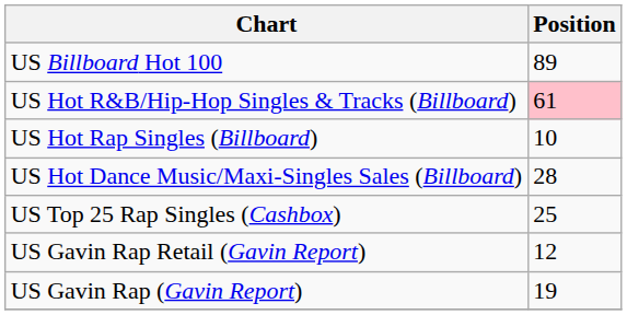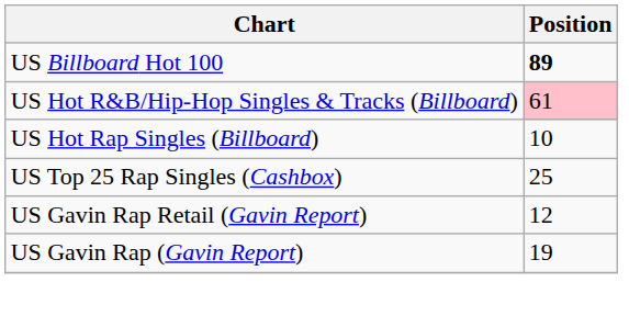US Billboard Hot 100 | Position: normal -> bold
- row: US Hot Dance Music/Maxi-Singles Sales (Billboard) | 28
